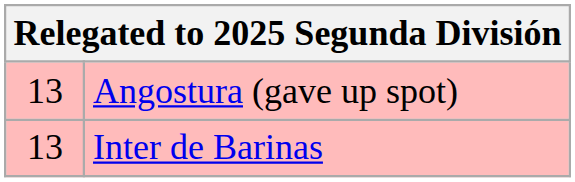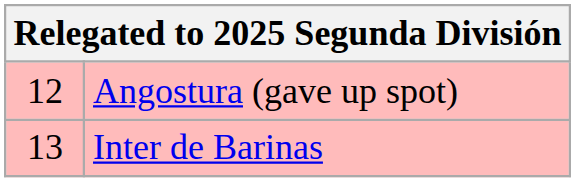Angostura (gave up spot) | column 1: 13 -> 12
